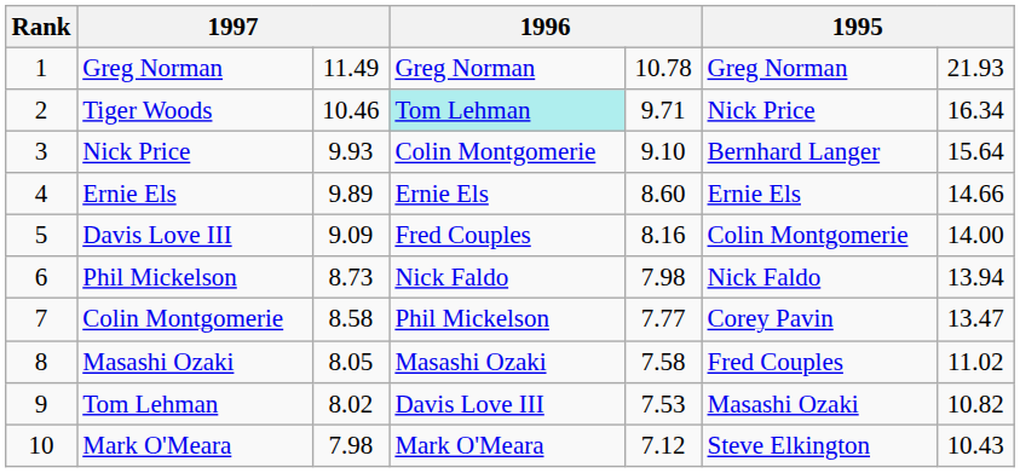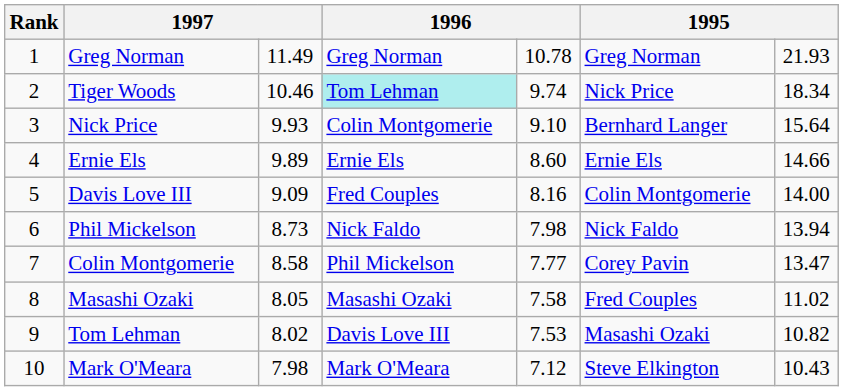Tiger Woods | column 5: 9.71 -> 9.74
Tiger Woods | column 7: 16.34 -> 18.34
